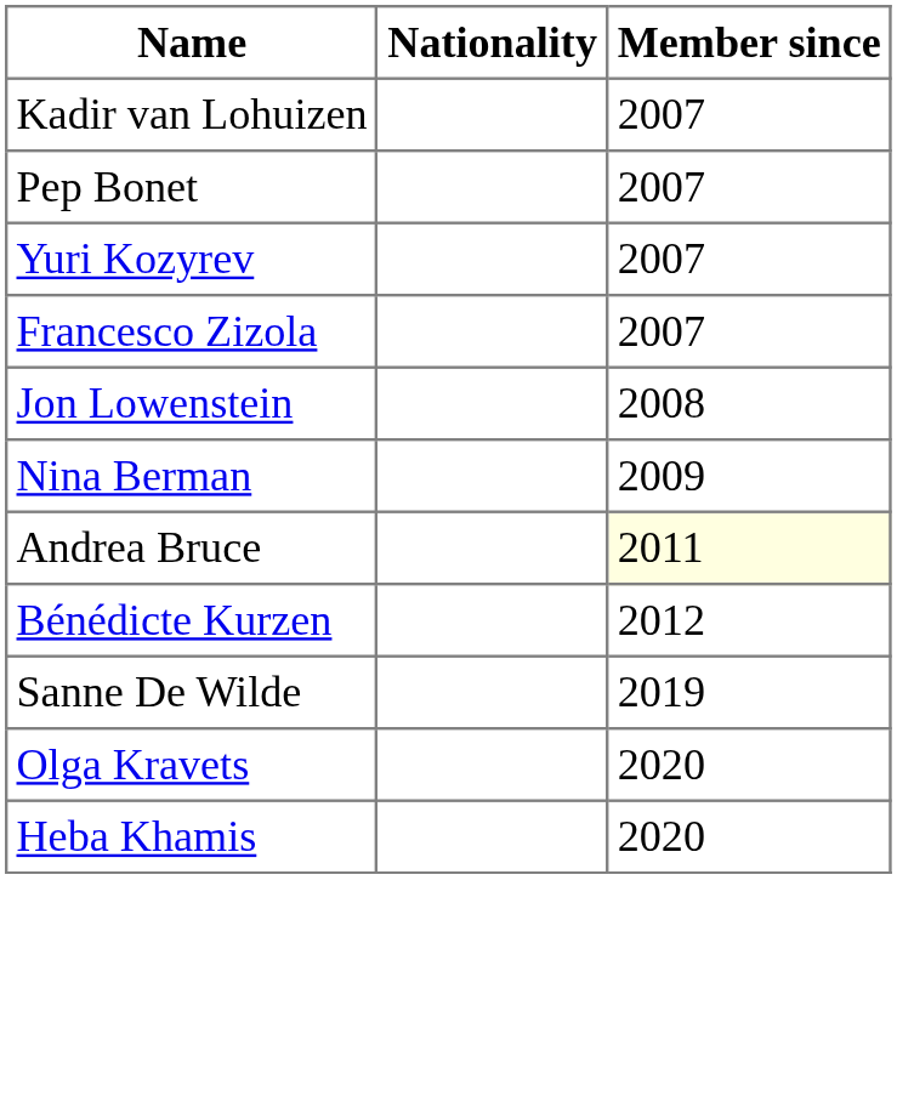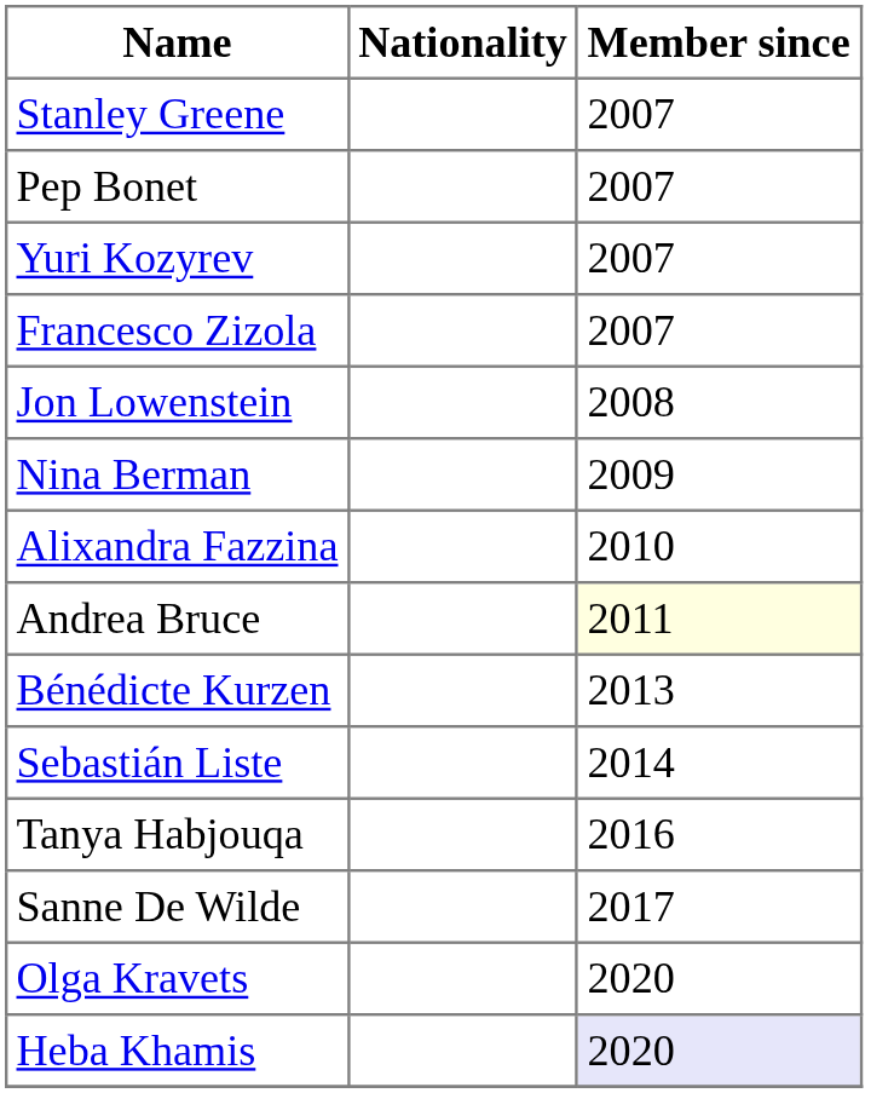+ row: Stanley Greene | 2007
- row: Kadir van Lohuizen | 2007
+ row: Alixandra Fazzina | 2010
Bénédicte Kurzen | Member since: 2012 -> 2013
+ row: Sebastián Liste | 2014
+ row: Tanya Habjouqa | 2016
Sanne De Wilde | Member since: 2019 -> 2017
Heba Khamis | Member since: no background -> lavender background
